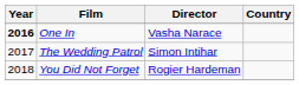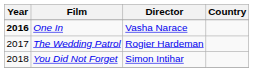The Wedding Patrol | Director: Simon Intihar -> Rogier Hardeman
You Did Not Forget | Director: Rogier Hardeman -> Simon Intihar
